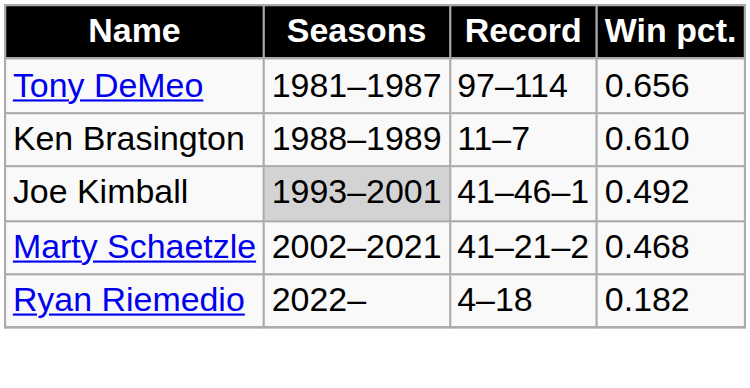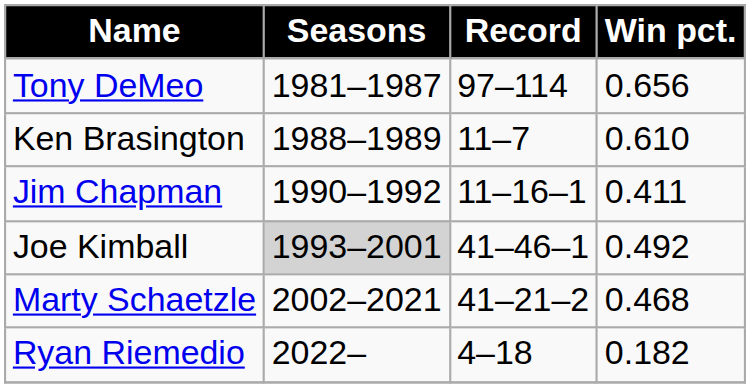+ row: Jim Chapman | 1990–1992 | 11–16–1 | 0.411
